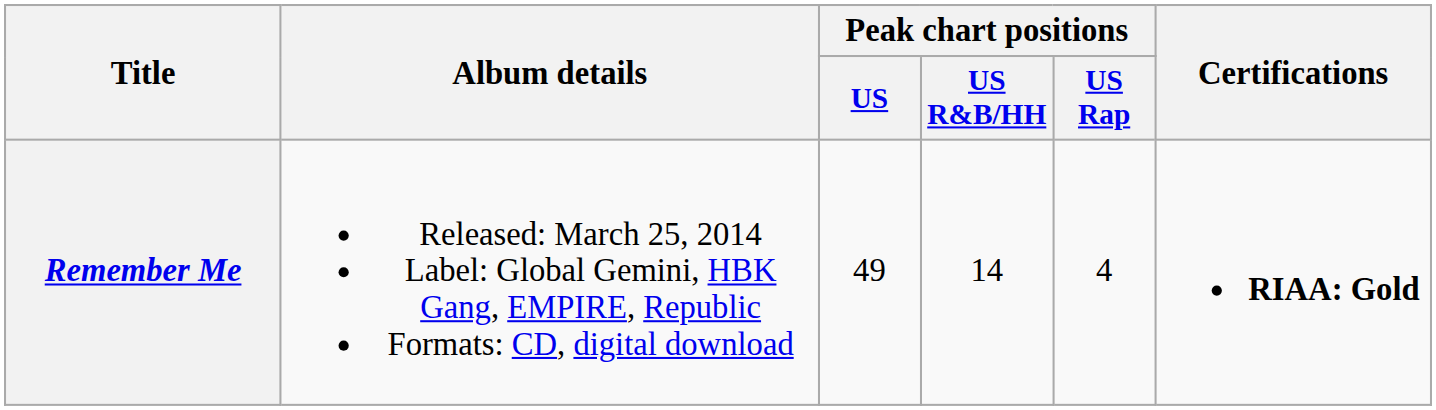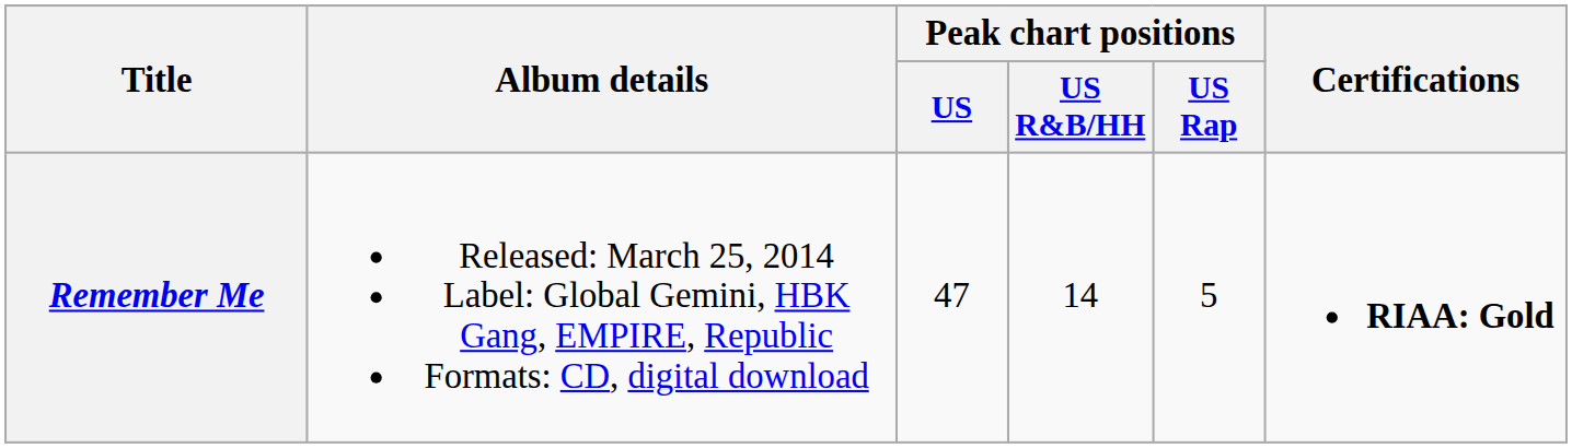Remember Me | Peak chart positions / US: 49 -> 47
Remember Me | Peak chart positions / US Rap: 4 -> 5
